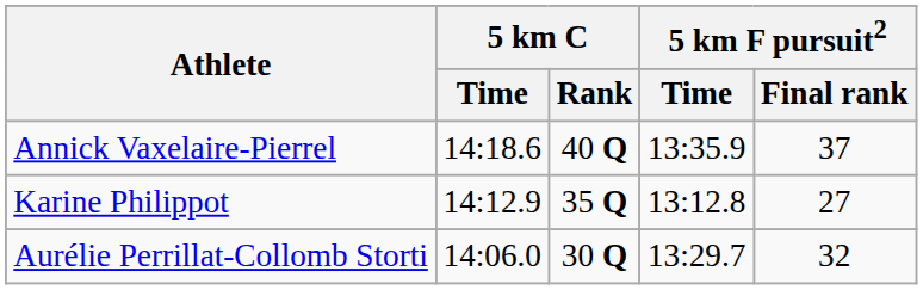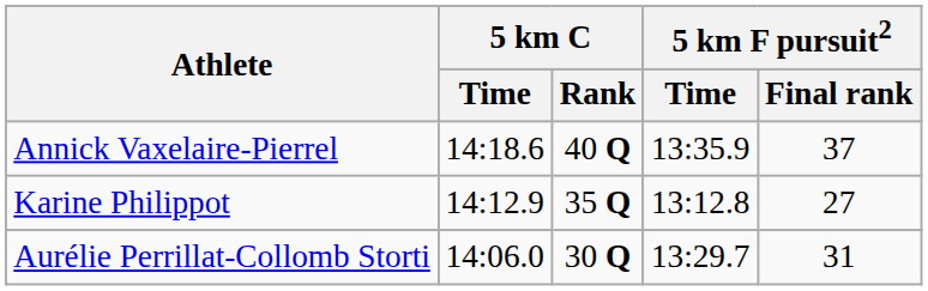Aurélie Perrillat-Collomb Storti | 5 km F pursuit2 / Final rank: 32 -> 31
